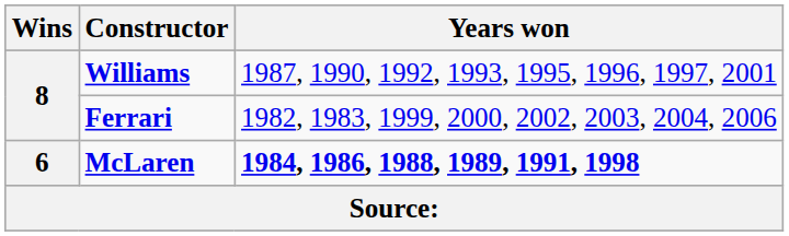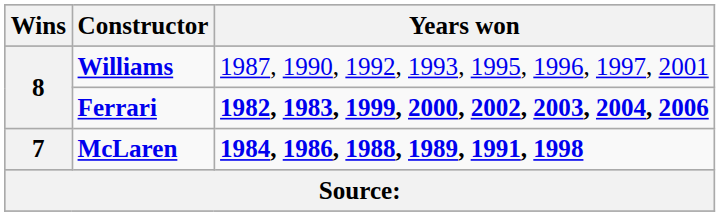Ferrari | column 3: normal -> bold
McLaren | Wins: 6 -> 7
